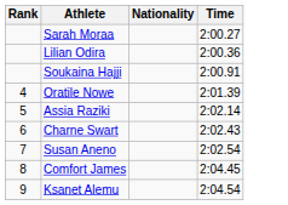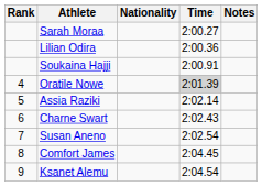+ column: Notes
Oratile Nowe | Time: no background -> lightgrey background
